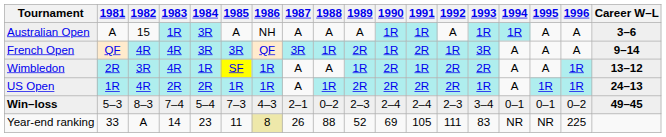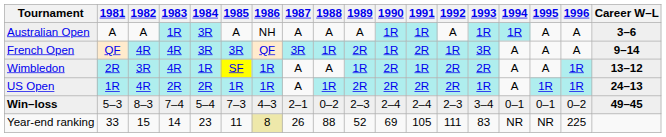Australian Open | 1982: 15 -> A
Year-end ranking | 1982: A -> 15
